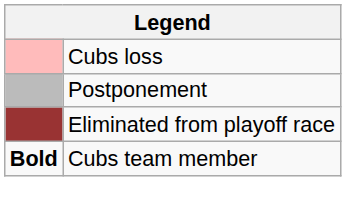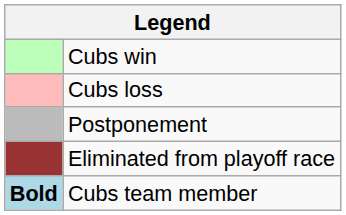+ row: Cubs win
Cubs team member | column 1: no background -> lightblue background
